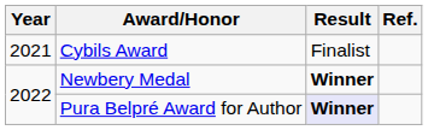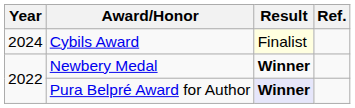Cybils Award | Year: 2021 -> 2024
Cybils Award | Result: no background -> lightyellow background
